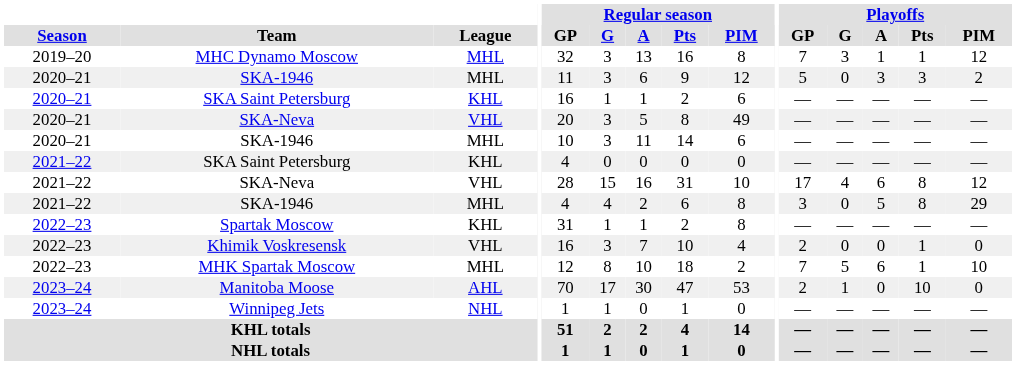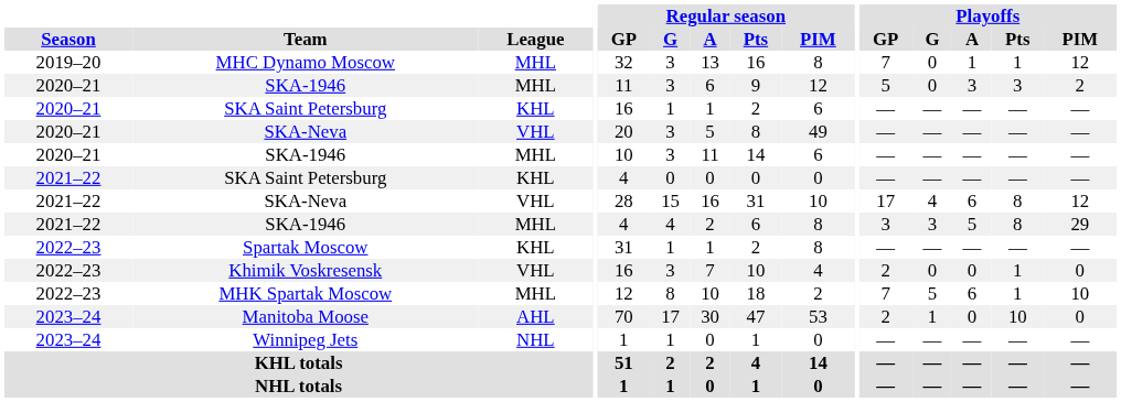MHC Dynamo Moscow | Playoffs / G: 3 -> 0
2021–22 / SKA-1946 | Playoffs / G: 0 -> 3
